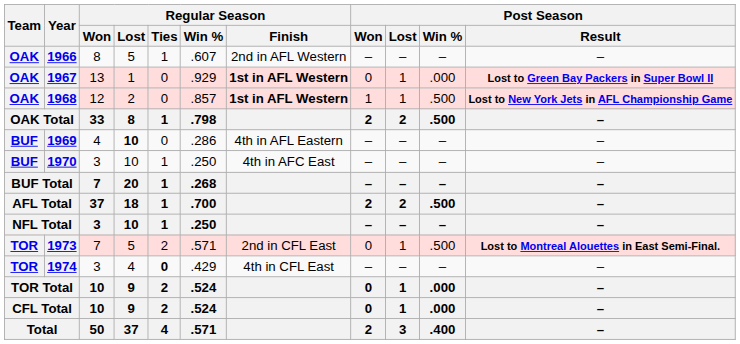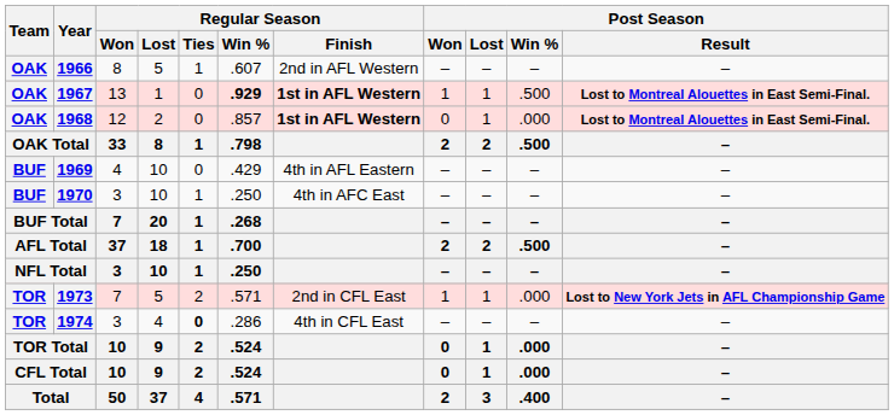1967 | Regular Season / Win %: normal -> bold
1967 | Post Season / Won: 0 -> 1
1967 | Post Season / Win %: .000 -> .500
1967 | Post Season / Result: Lost to Green Bay Packers in Super Bowl II -> Lost to Montreal Alouettes in East Semi-Final.
1968 | Post Season / Won: 1 -> 0
1968 | Post Season / Win %: .500 -> .000
1968 | Post Season / Result: Lost to New York Jets in AFL Championship Game -> Lost to Montreal Alouettes in East Semi-Final.
1969 | Regular Season / Lost: bold -> normal
1969 | Regular Season / Win %: .286 -> .429
1973 | Post Season / Won: 0 -> 1
1973 | Post Season / Win %: .500 -> .000
1973 | Post Season / Result: Lost to Montreal Alouettes in East Semi-Final. -> Lost to New York Jets in AFL Championship Game
1974 | Regular Season / Win %: .429 -> .286
